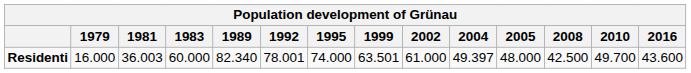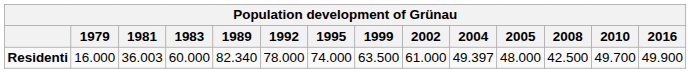Residenti | 1992: 78.001 -> 78.000
Residenti | 1999: 63.501 -> 63.500
Residenti | 2016: 43.600 -> 49.900
